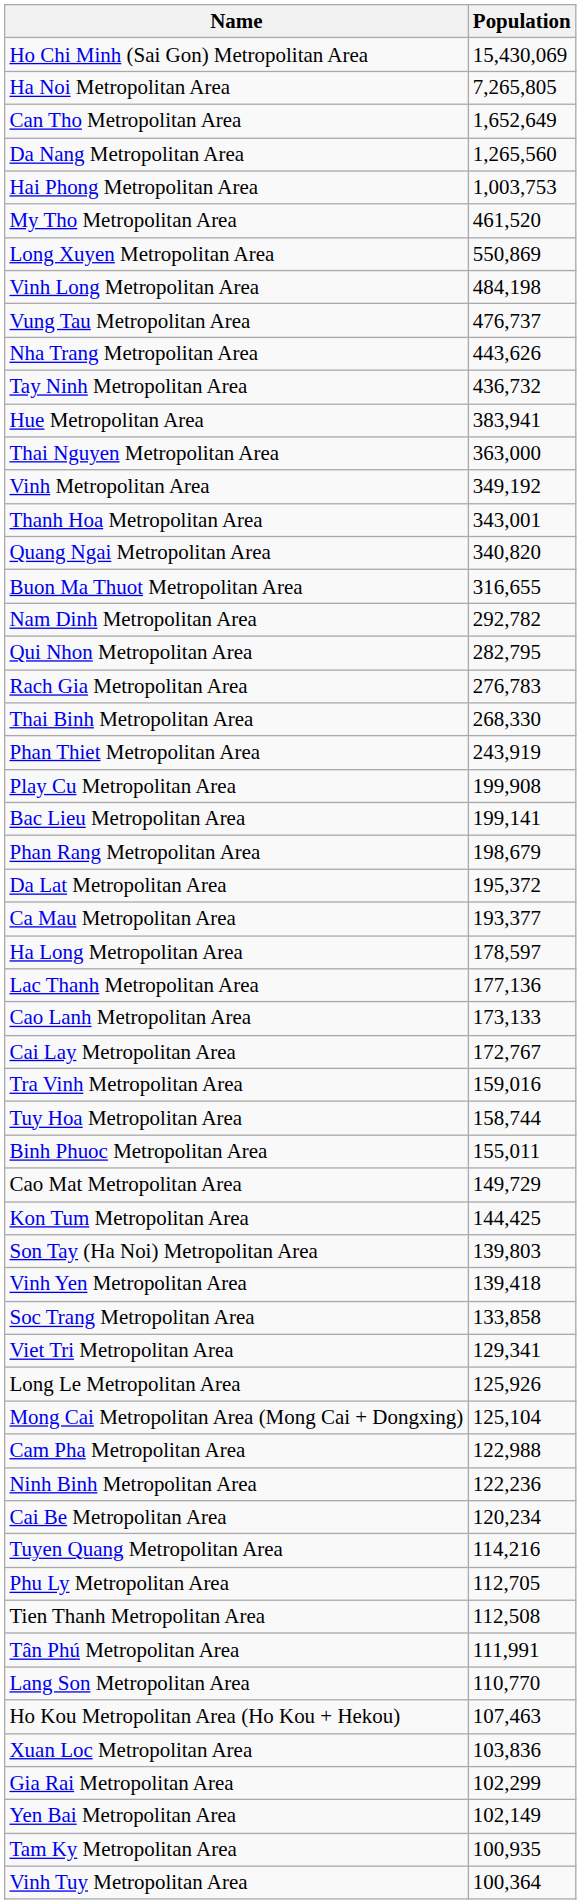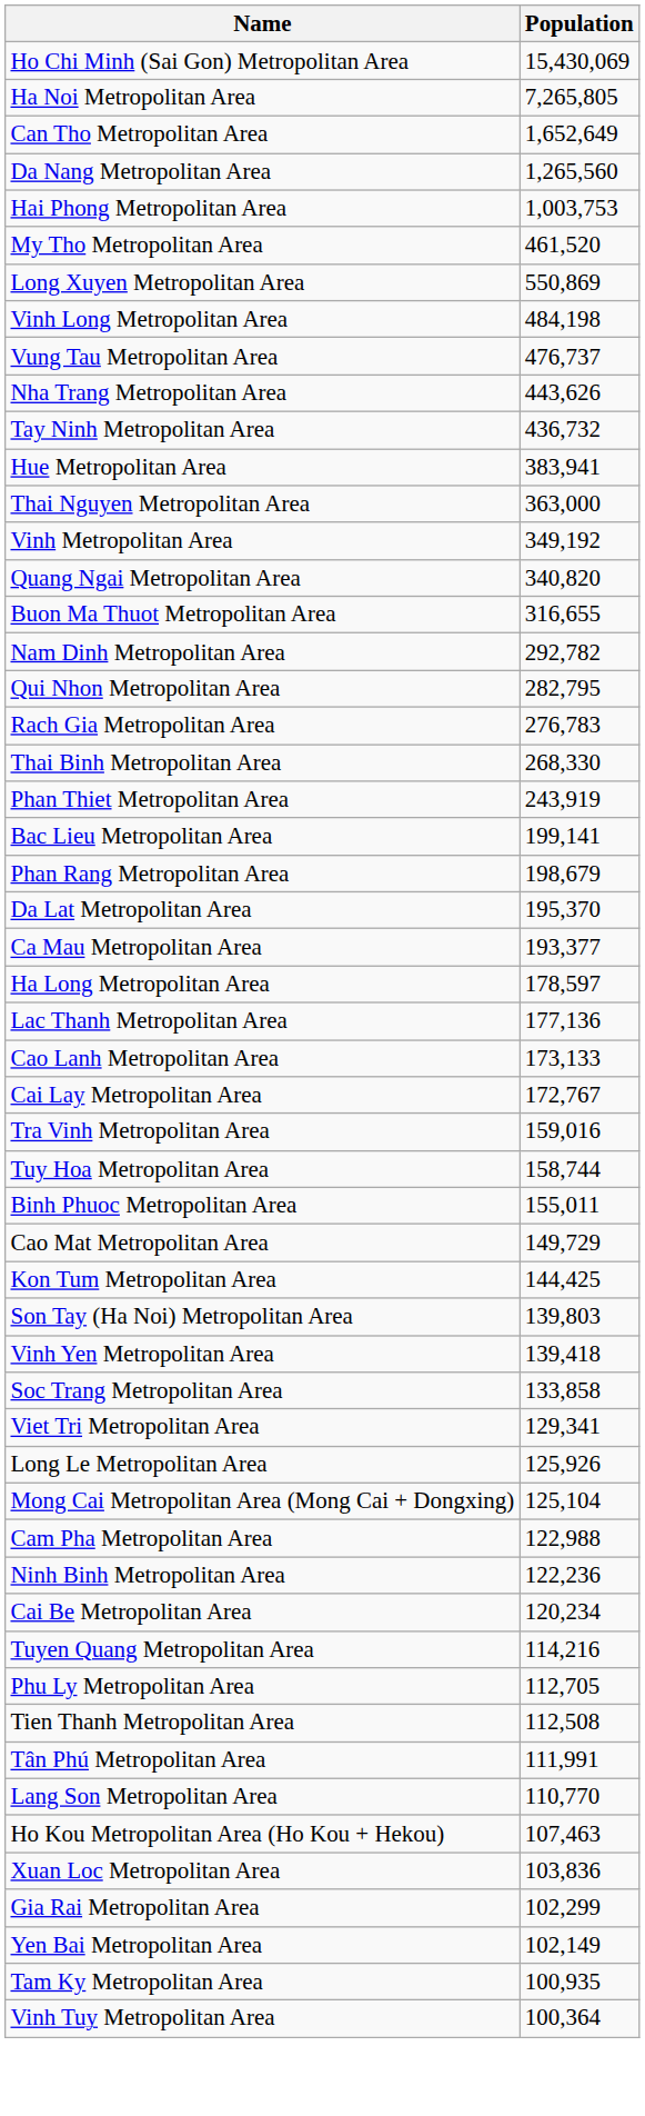- row: Thanh Hoa Metropolitan Area | 343,001
- row: Play Cu Metropolitan Area | 199,908
Da Lat Metropolitan Area | Population: 195,372 -> 195,370
